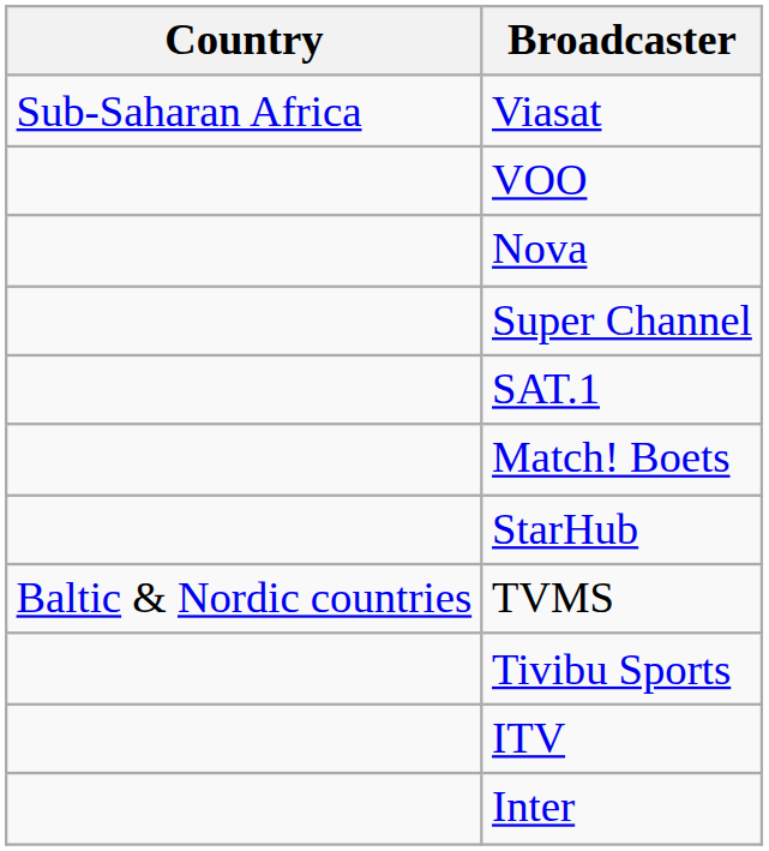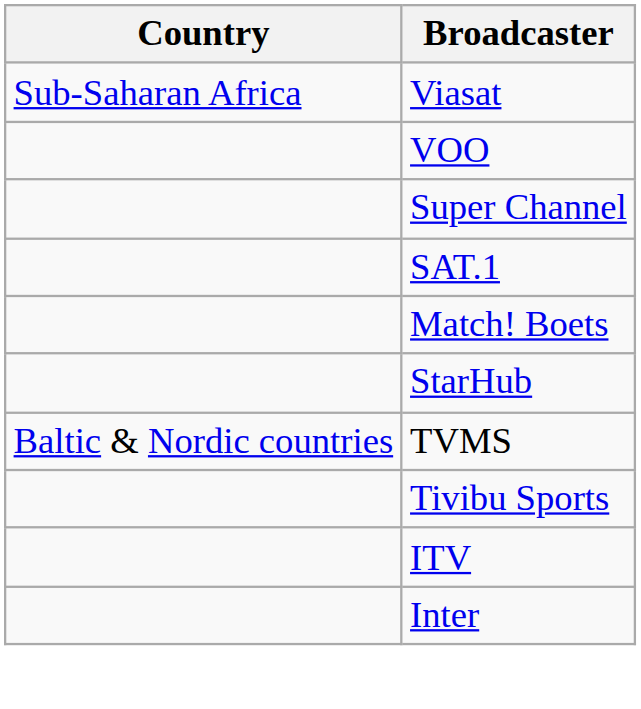- row: Nova
